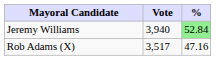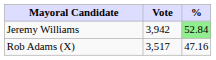Jeremy Williams | Vote: 3,940 -> 3,942
